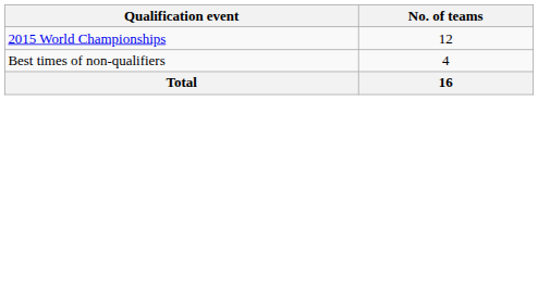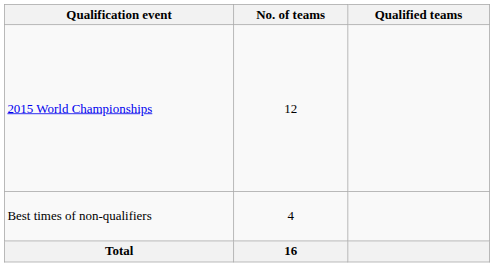+ column: Qualified teams
